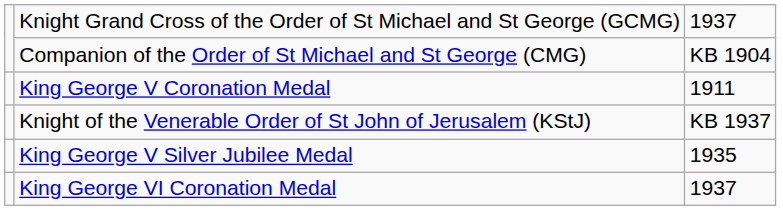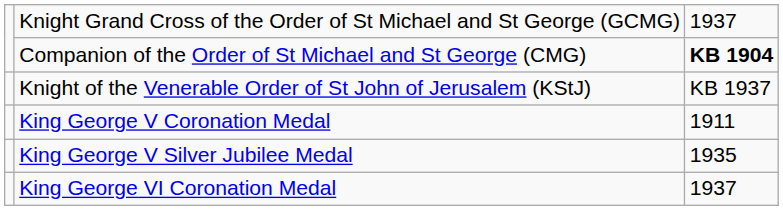Companion of the Order of St Michael and St George (CMG) | column 3: normal -> bold
rows swapped: Knight of the Venerable Order of St John of Jerusalem (KStJ) <-> King George V Coronation Medal
